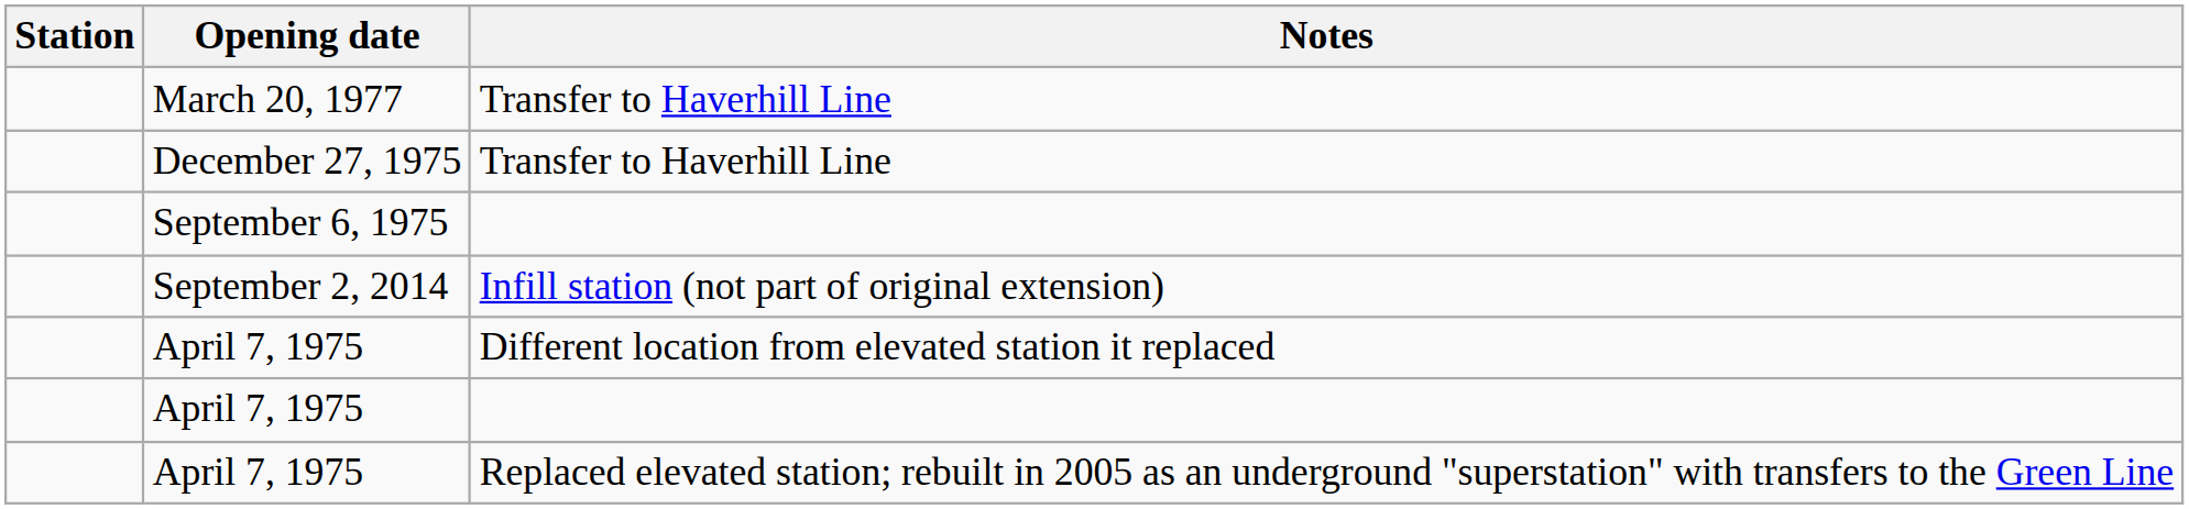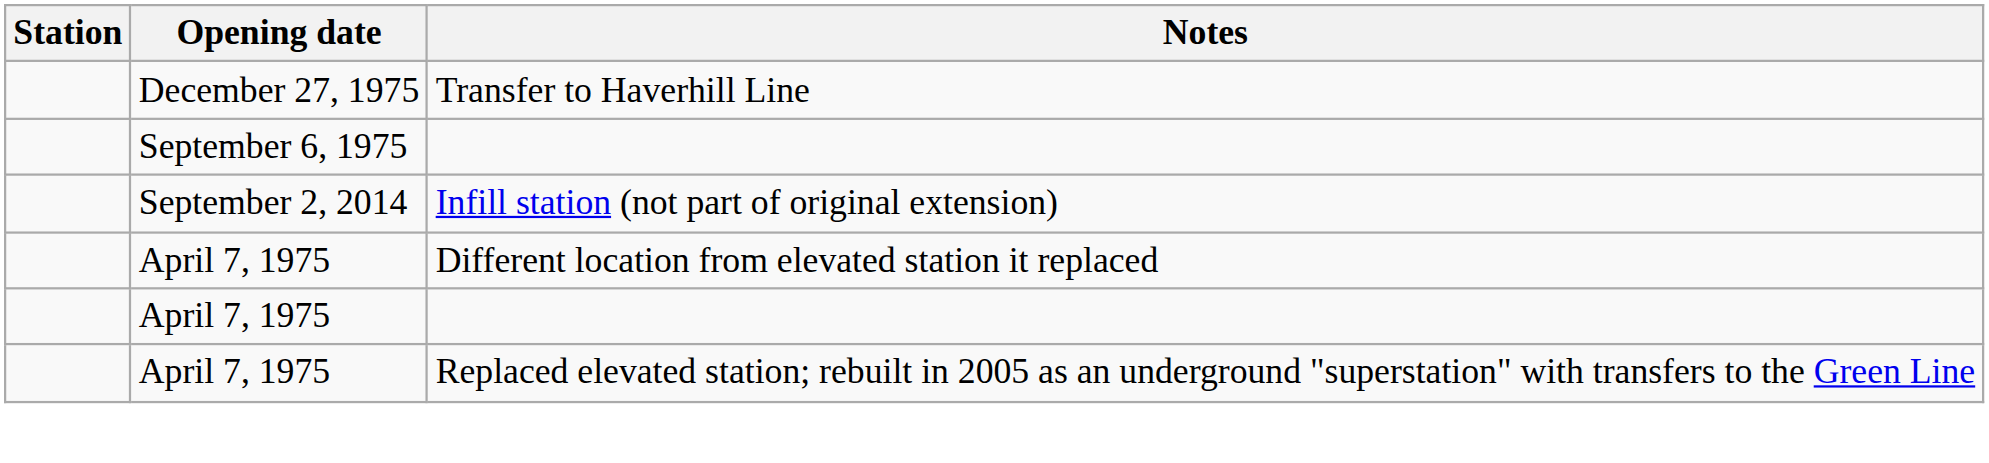- row: March 20, 1977 | Transfer to Haverhill Line
